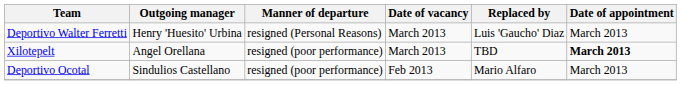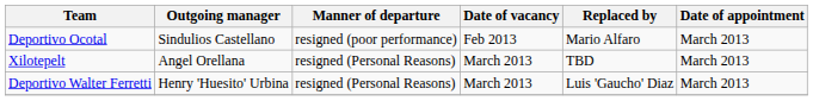rows swapped: Deportivo Ocotal <-> Deportivo Walter Ferretti
Xilotepelt | Manner of departure: resigned (poor performance) -> resigned (Personal Reasons)
Xilotepelt | Date of appointment: bold -> normal
